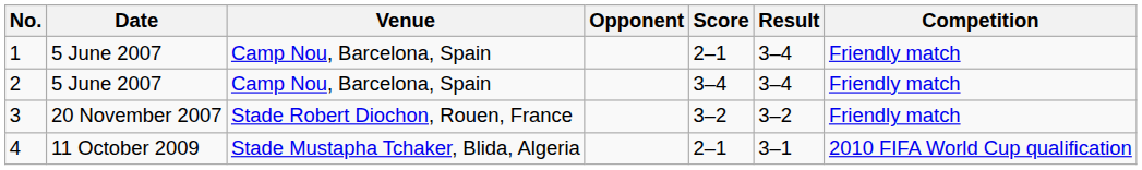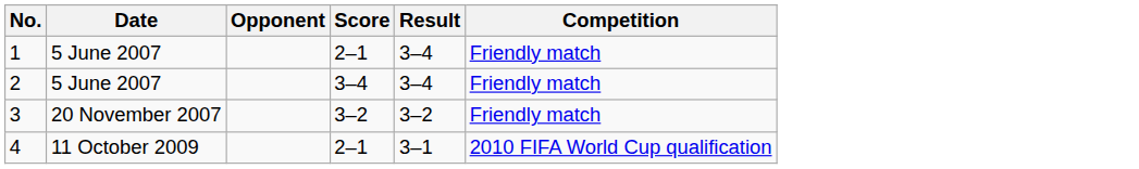- column: Venue | Camp Nou, Barcelona, Spain | Camp Nou, Barcelona, Spain | Stade Robert Diochon, Rouen, France | Stade Mustapha Tchaker, Blida, Algeria
